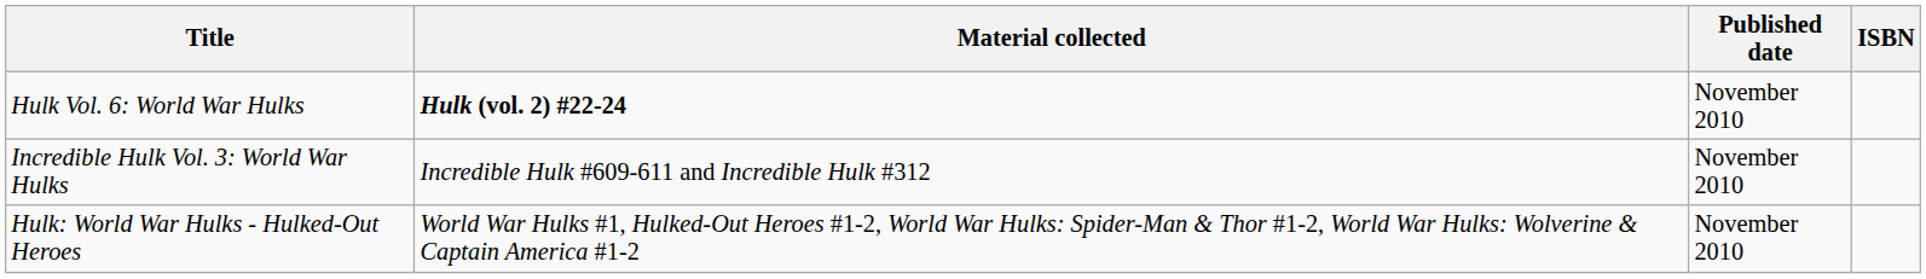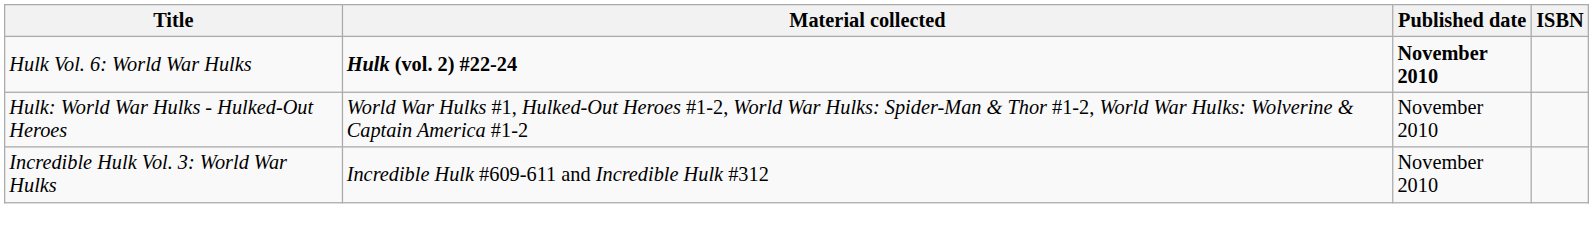Hulk Vol. 6: World War Hulks | Published date: normal -> bold
rows swapped: Incredible Hulk Vol. 3: World War Hulks <-> Hulk: World War Hulks - Hulked-Out Heroes
